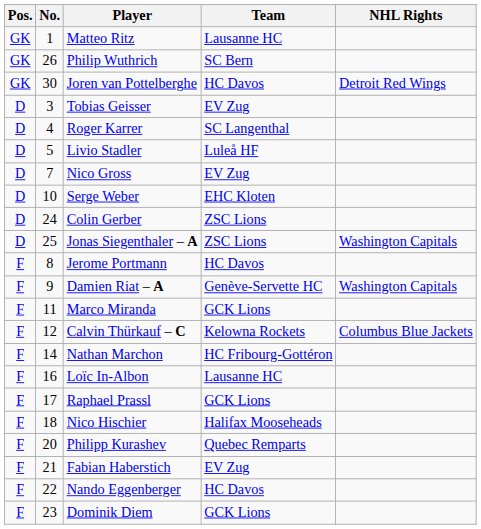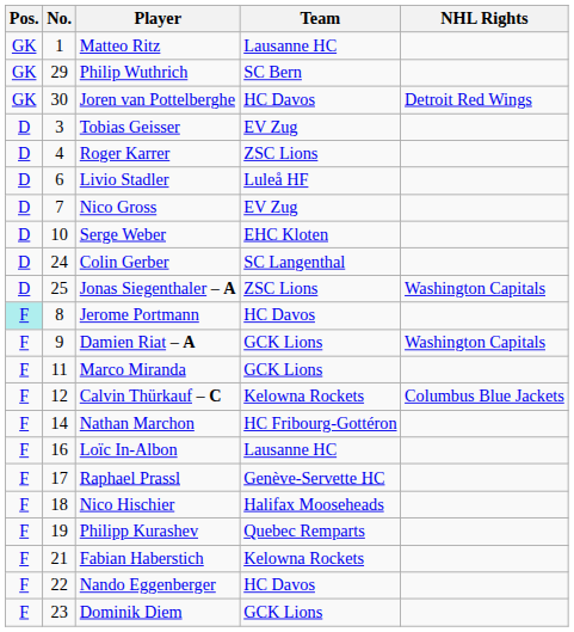Philip Wuthrich | No.: 26 -> 29
Roger Karrer | Team: SC Langenthal -> ZSC Lions
Livio Stadler | No.: 5 -> 6
Colin Gerber | Team: ZSC Lions -> SC Langenthal
Jerome Portmann | Pos.: no background -> paleturquoise background
Damien Riat – A | Team: Genève-Servette HC -> GCK Lions
Raphael Prassl | Team: GCK Lions -> Genève-Servette HC
Philipp Kurashev | No.: 20 -> 19
Fabian Haberstich | Team: EV Zug -> Kelowna Rockets
